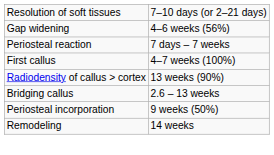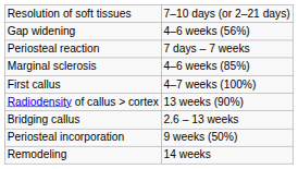+ row: Marginal sclerosis | 4–6 weeks (85%)
